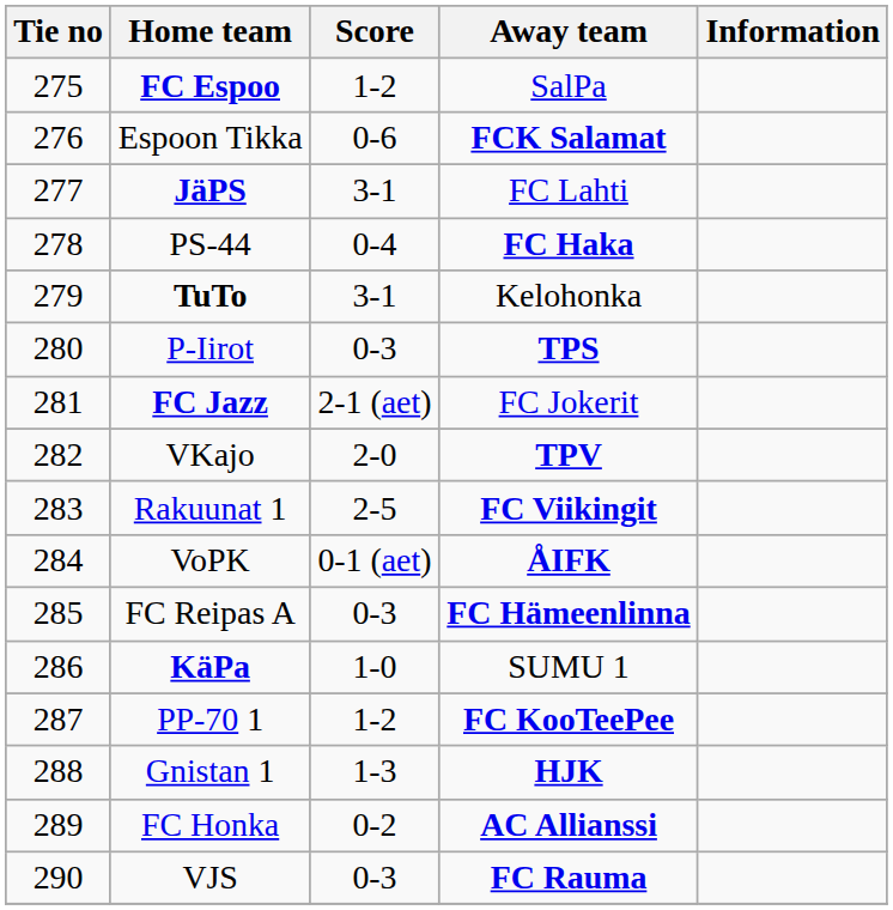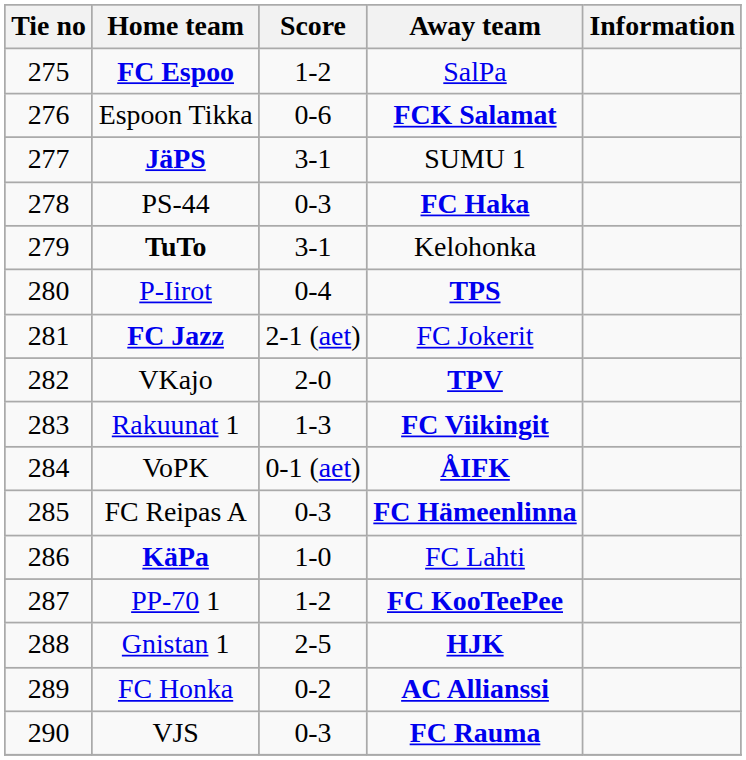JäPS | Away team: FC Lahti -> SUMU 1
PS-44 | Score: 0-4 -> 0-3
P-Iirot | Score: 0-3 -> 0-4
Rakuunat 1 | Score: 2-5 -> 1-3
KäPa | Away team: SUMU 1 -> FC Lahti
Gnistan 1 | Score: 1-3 -> 2-5
